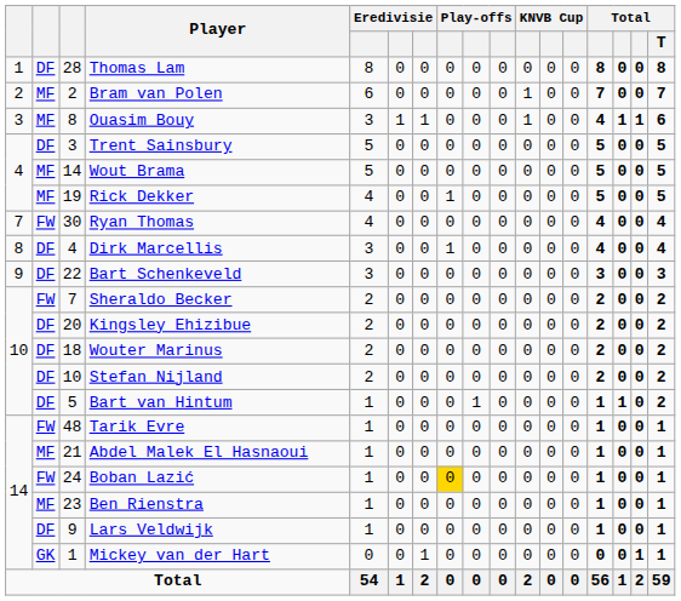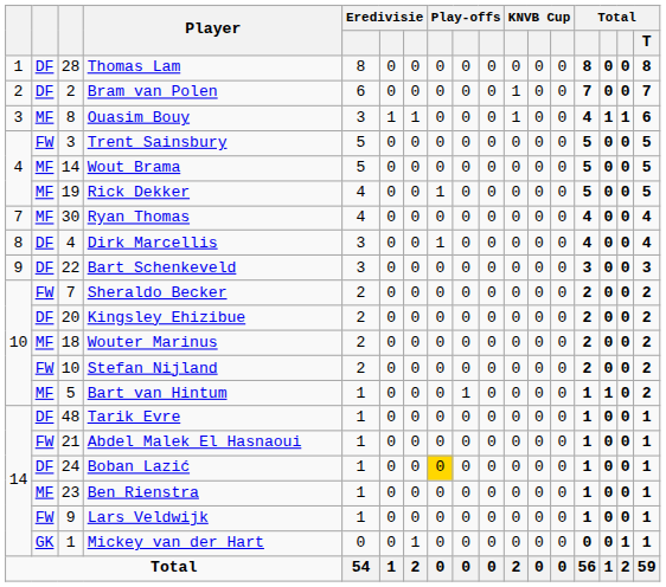Bram van Polen | column 2: MF -> DF
Trent Sainsbury | column 2: DF -> FW
Ryan Thomas | column 2: FW -> MF
Wouter Marinus | column 2: DF -> MF
Stefan Nijland | column 2: DF -> FW
Bart van Hintum | column 2: DF -> MF
Tarik Evre | column 2: FW -> DF
Abdel Malek El Hasnaoui | column 2: MF -> FW
Boban Lazić | column 2: FW -> DF
Lars Veldwijk | column 2: DF -> FW
